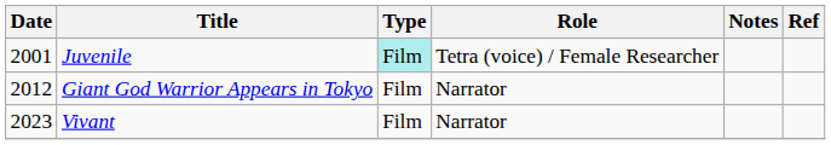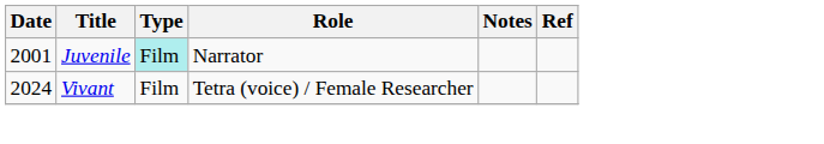Juvenile | Role: Tetra (voice) / Female Researcher -> Narrator
- row: 2012 | Giant God Warrior Appears in Tokyo | Film | Narrator
Vivant | Date: 2023 -> 2024
Vivant | Role: Narrator -> Tetra (voice) / Female Researcher
